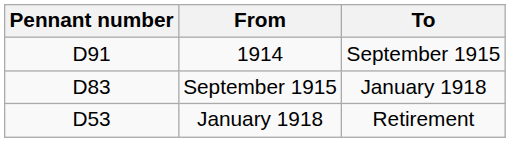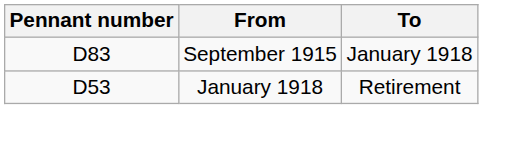- row: D91 | 1914 | September 1915
